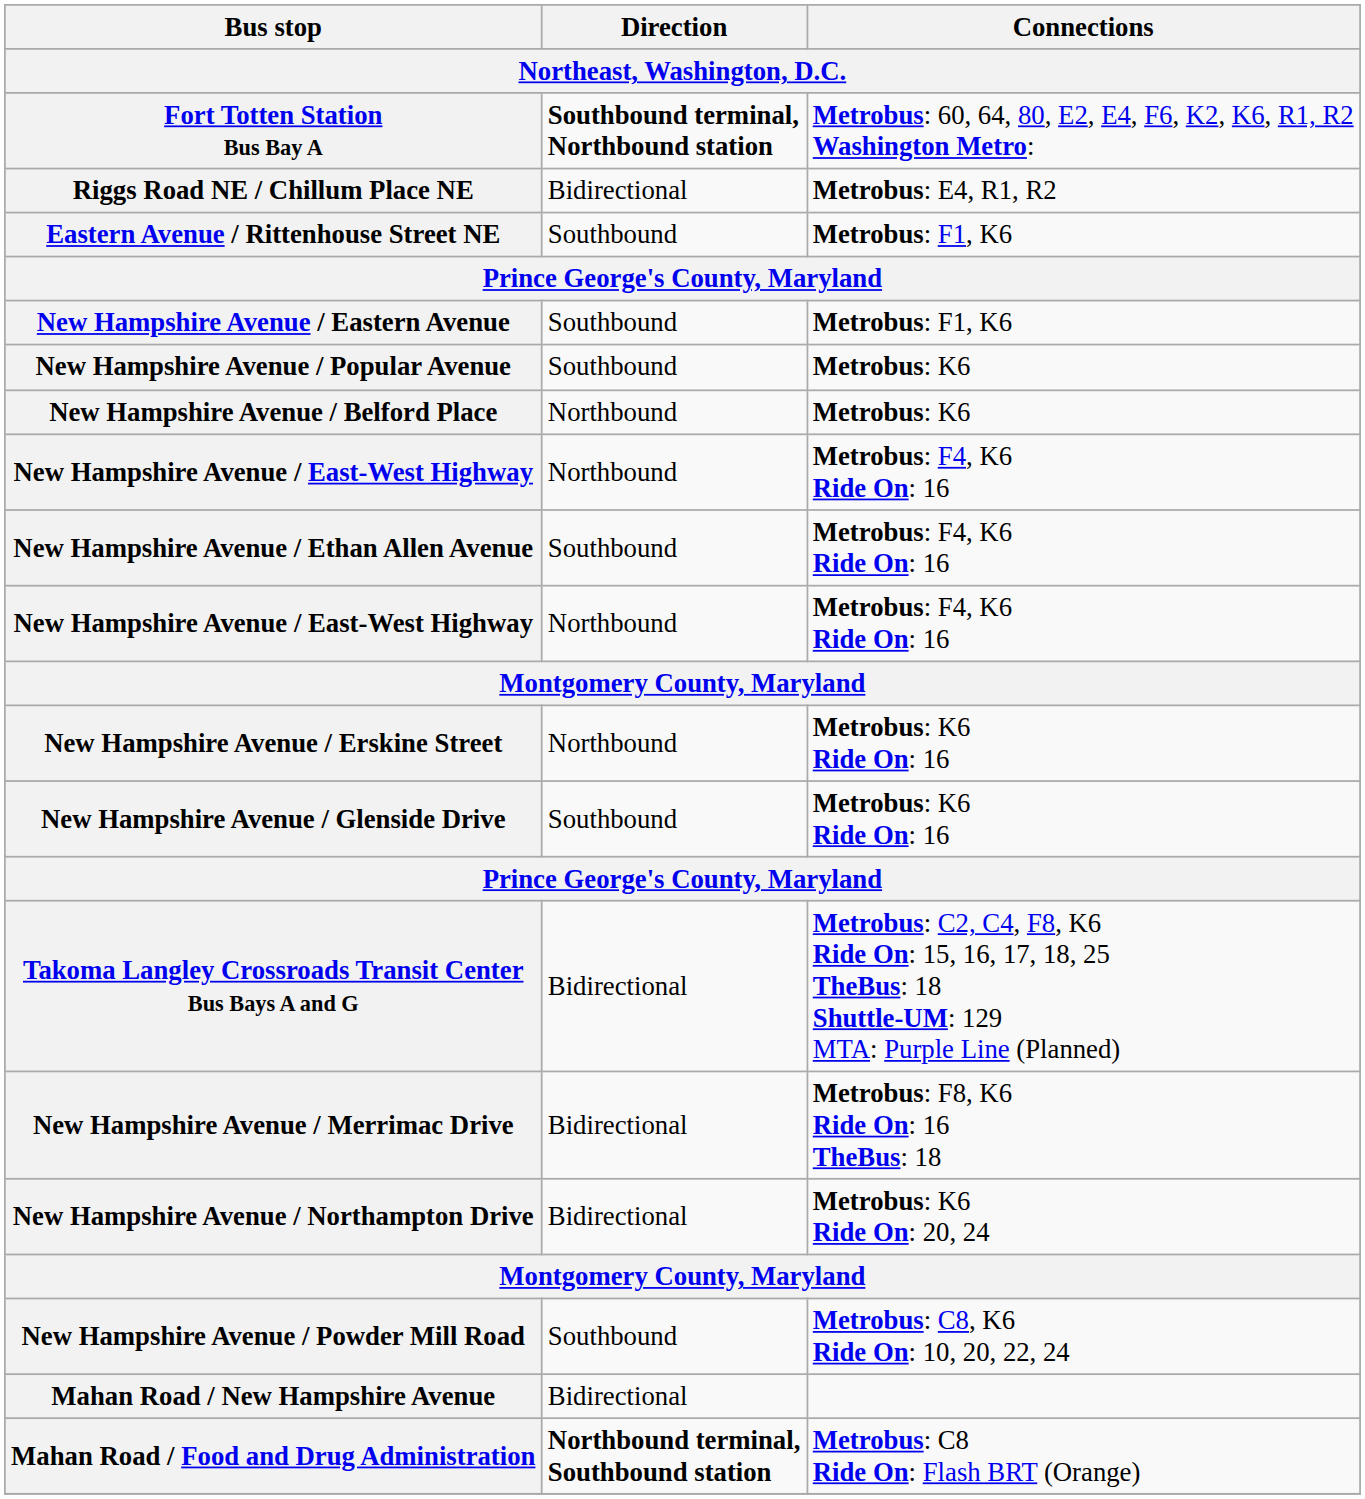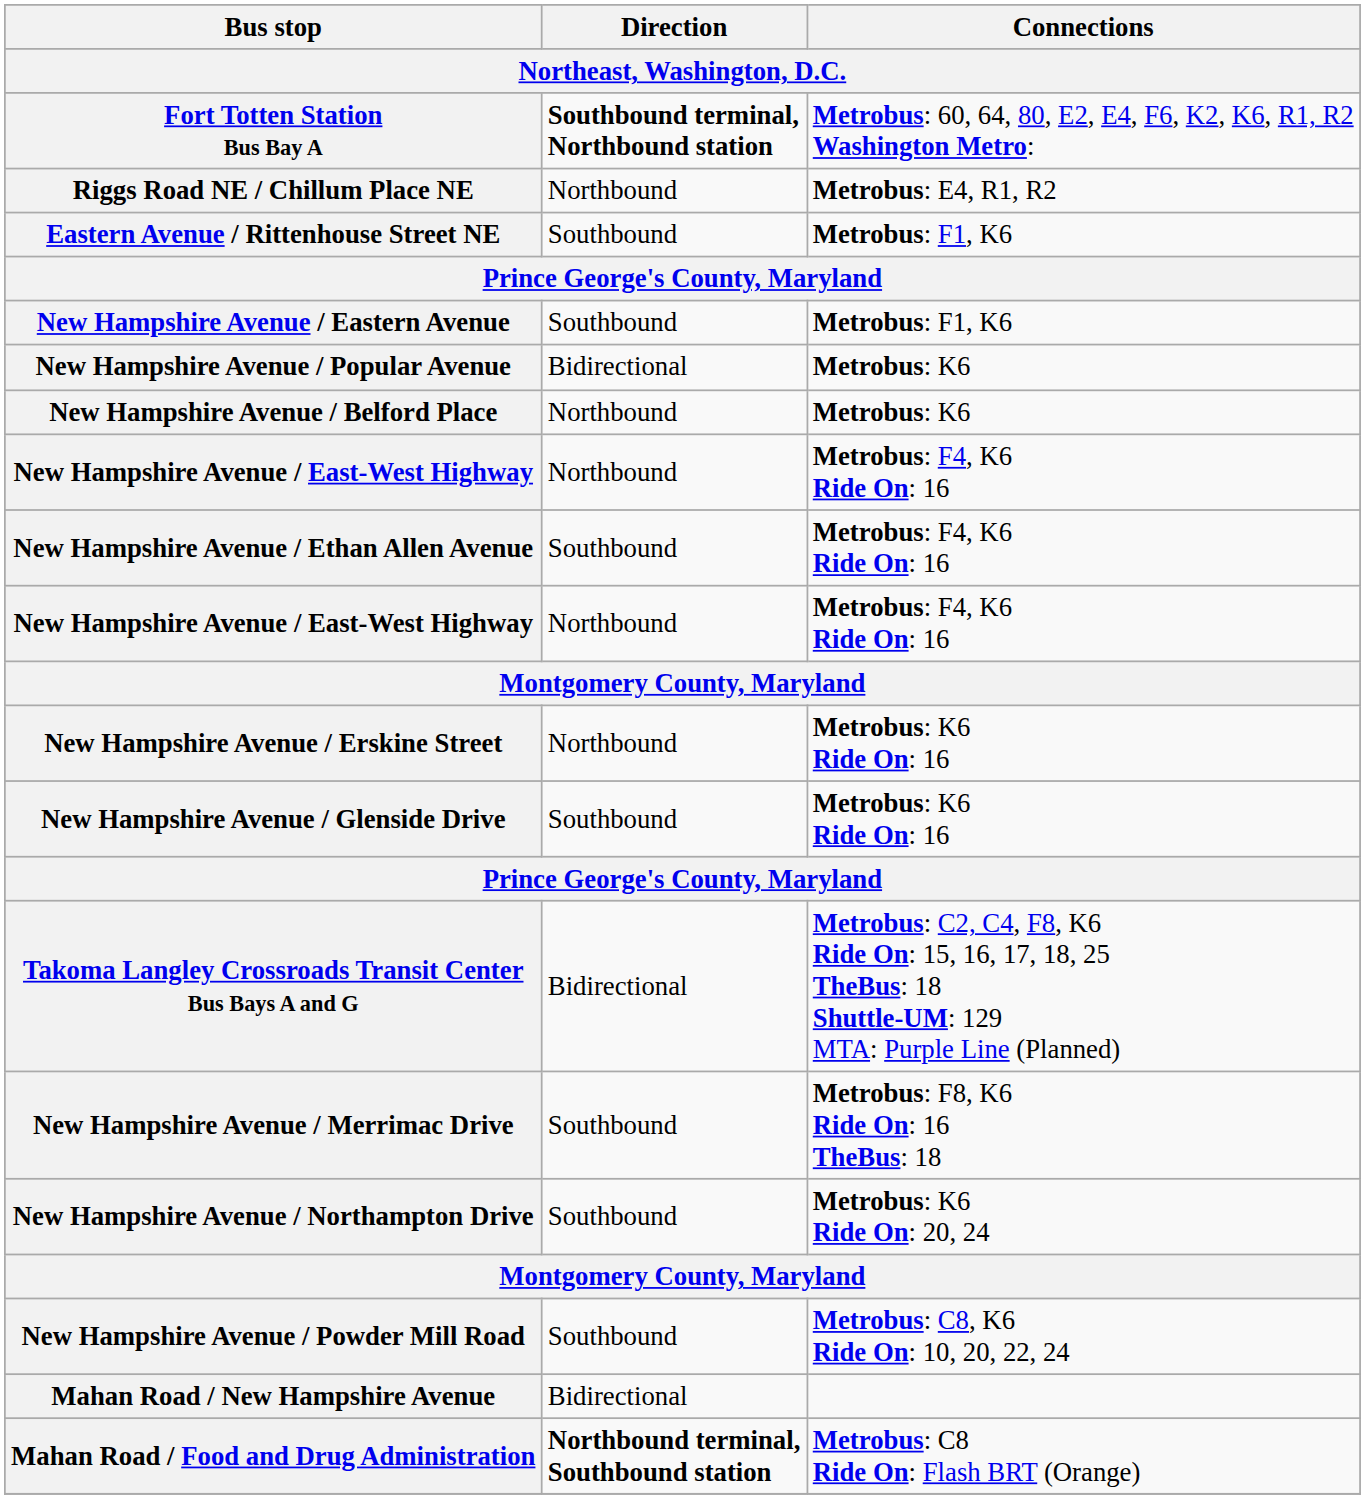Riggs Road NE / Chillum Place NE | Direction / Northeast, Washington, D.C.: Bidirectional -> Northbound
New Hampshire Avenue / Popular Avenue | Direction / Northeast, Washington, D.C.: Southbound -> Bidirectional
New Hampshire Avenue / Merrimac Drive | Direction / Northeast, Washington, D.C.: Bidirectional -> Southbound
New Hampshire Avenue / Northampton Drive | Direction / Northeast, Washington, D.C.: Bidirectional -> Southbound
